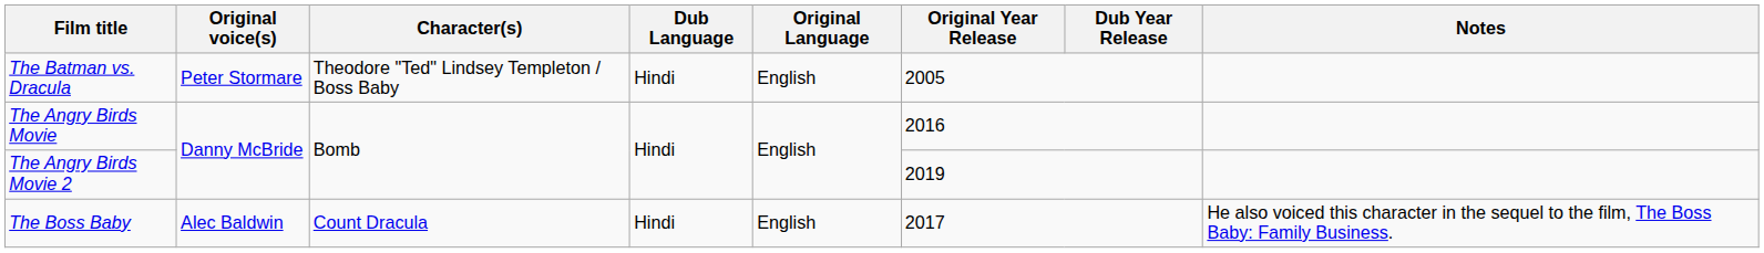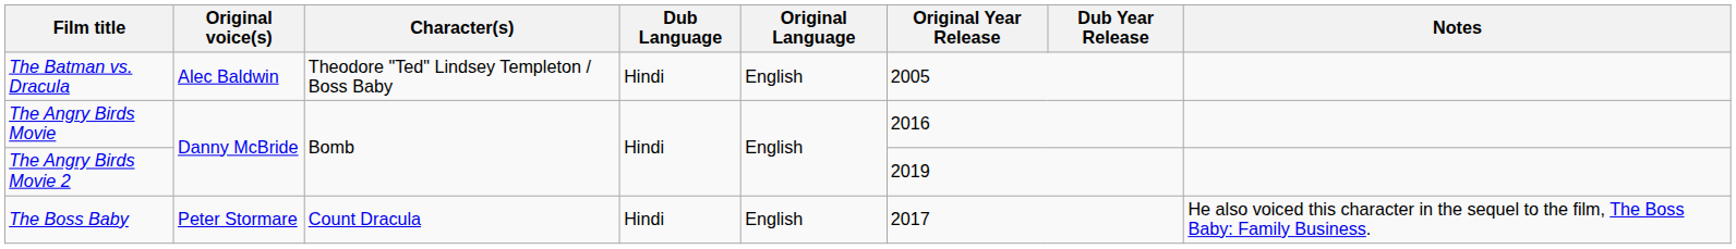The Batman vs. Dracula | Original voice(s): Peter Stormare -> Alec Baldwin
The Boss Baby | Original voice(s): Alec Baldwin -> Peter Stormare
